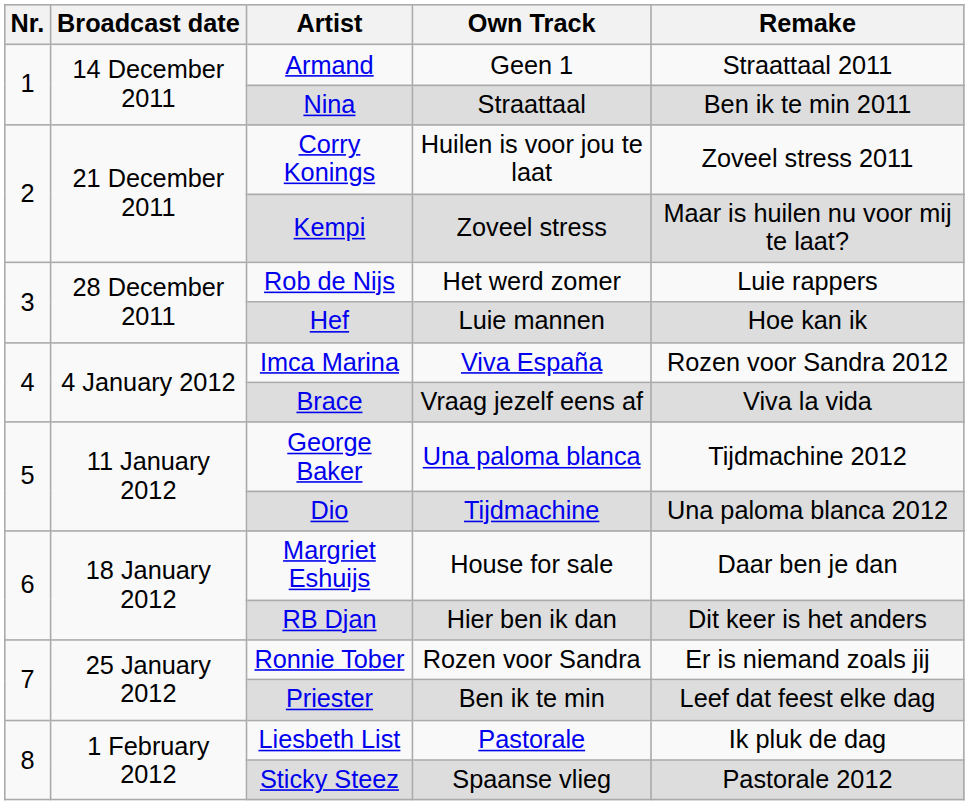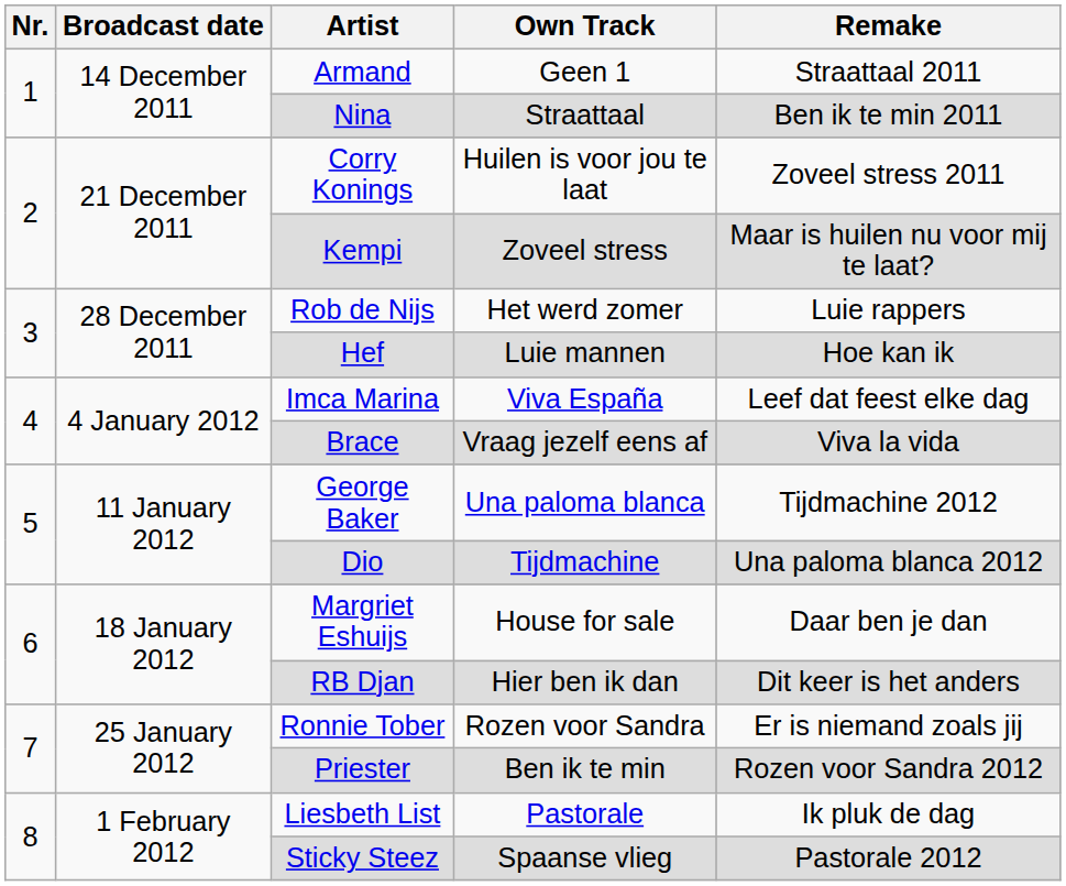Imca Marina | Remake: Rozen voor Sandra 2012 -> Leef dat feest elke dag
Priester | Remake: Leef dat feest elke dag -> Rozen voor Sandra 2012
